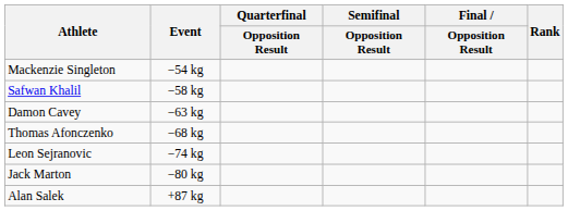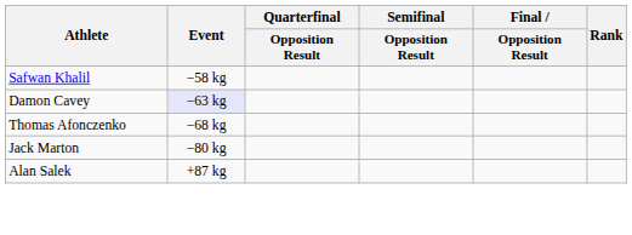- row: Mackenzie Singleton | −54 kg
Damon Cavey | Event: no background -> lavender background
- row: Leon Sejranovic | −74 kg
